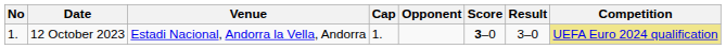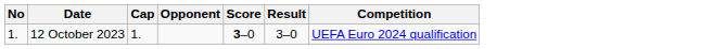- column: Venue | Estadi Nacional, Andorra la Vella, Andorra
12 October 2023 | Competition: khaki background -> no background
